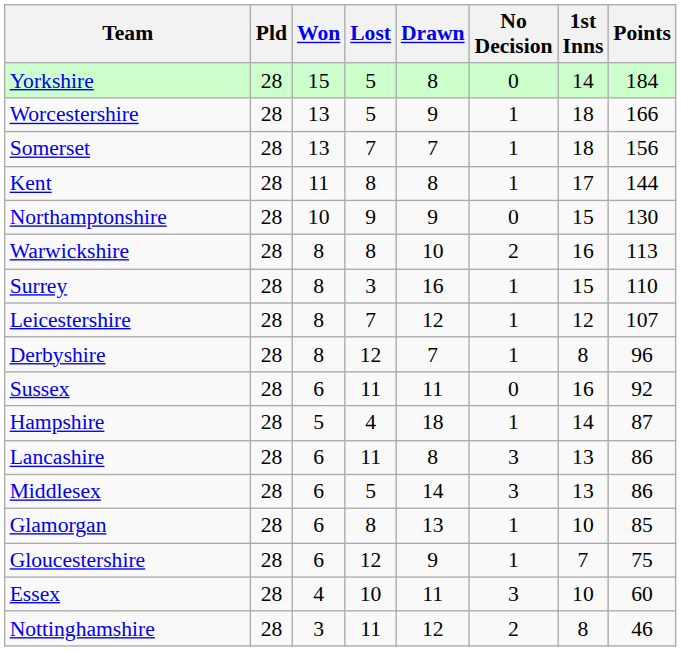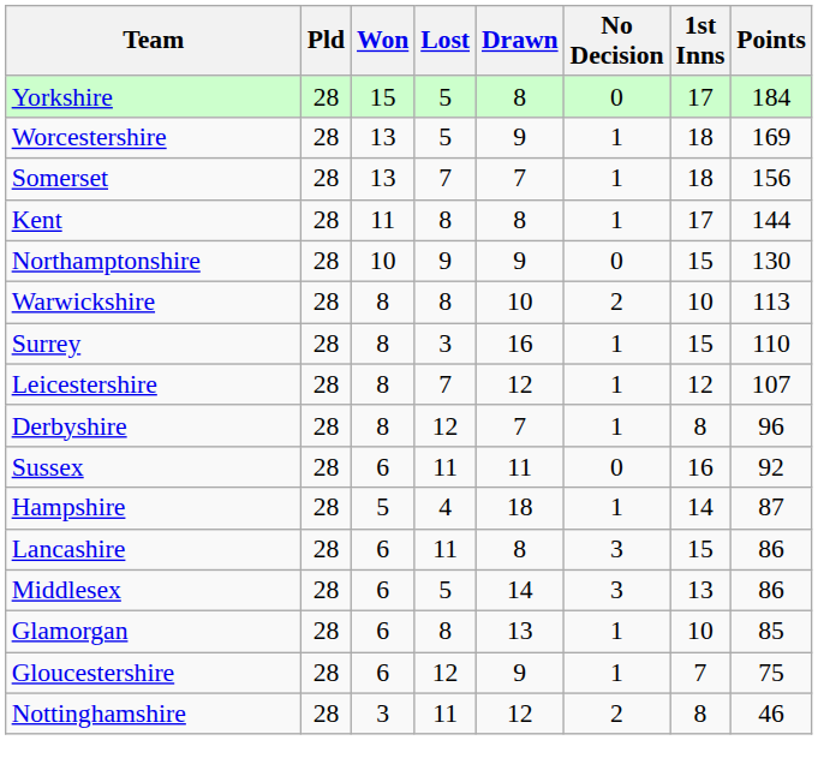Yorkshire | 1st Inns: 14 -> 17
Worcestershire | Points: 166 -> 169
Warwickshire | 1st Inns: 16 -> 10
Lancashire | 1st Inns: 13 -> 15
- row: Essex | 28 | 4 | 10 | 11 | 3 | 10 | 60
